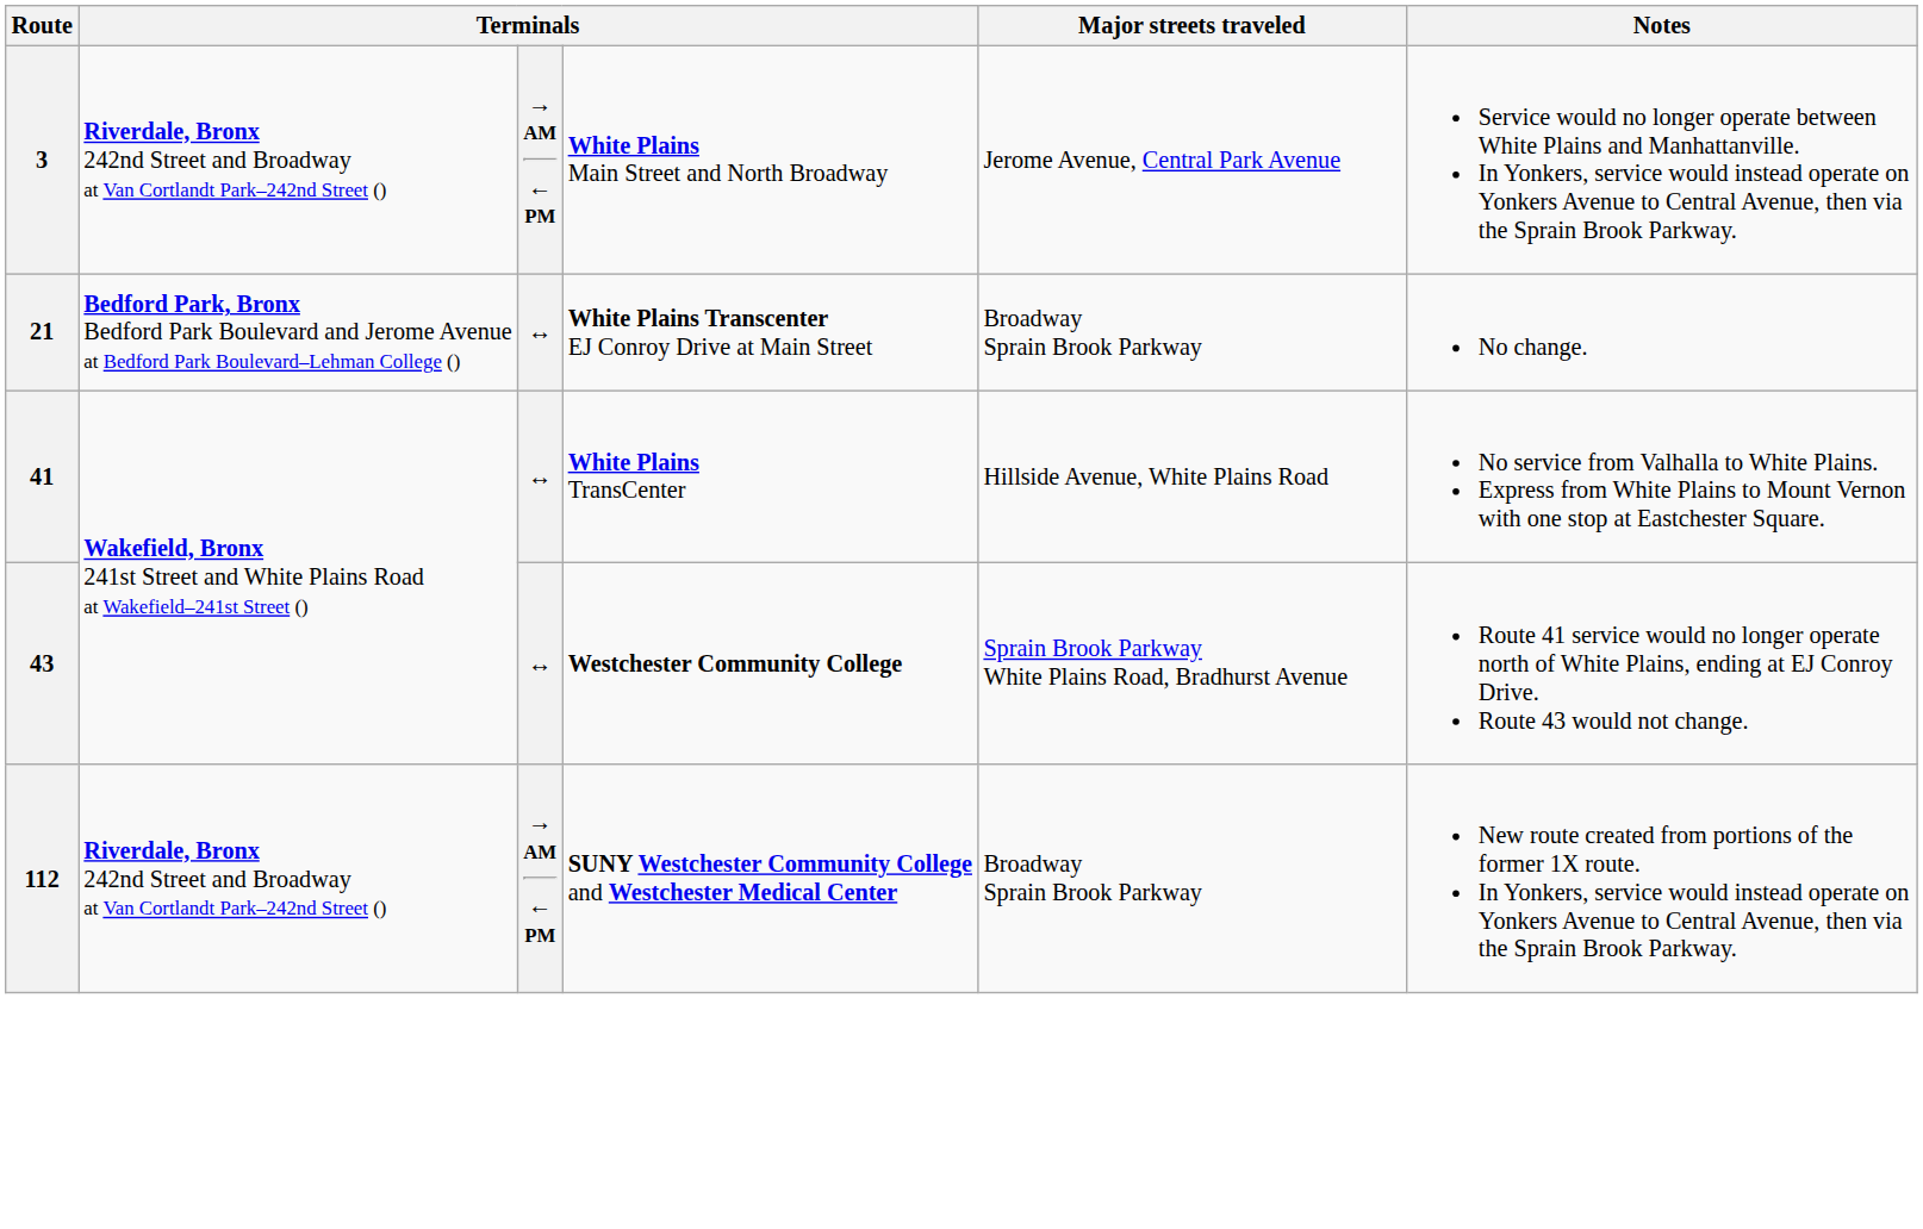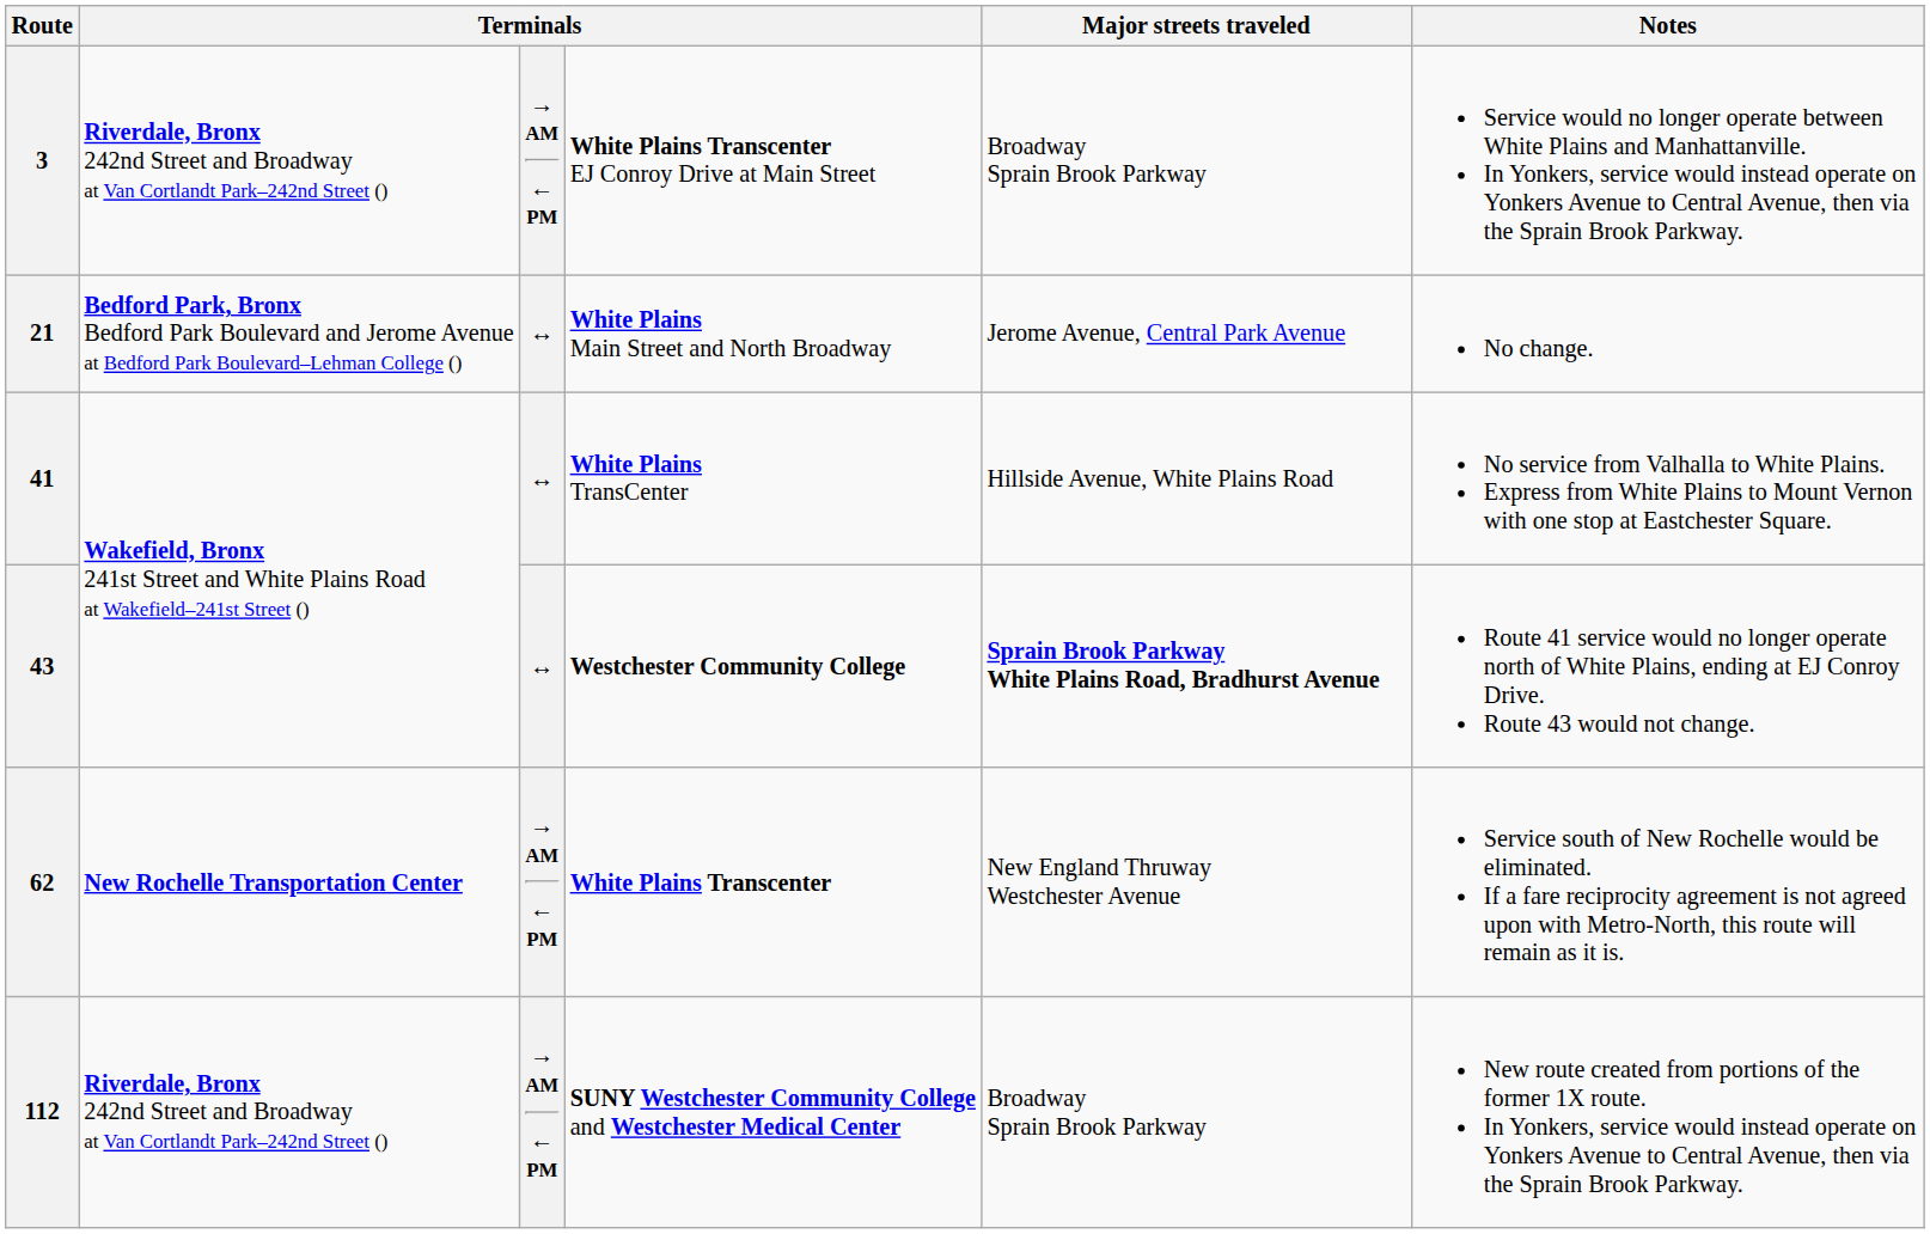3 | column 4: White Plains Main Street and North Broadway -> White Plains Transcenter EJ Conroy Drive at Main Street
3 | Major streets traveled: Jerome Avenue, Central Park Avenue -> Broadway Sprain Brook Parkway
21 | column 4: White Plains Transcenter EJ Conroy Drive at Main Street -> White Plains Main Street and North Broadway
21 | Major streets traveled: Broadway Sprain Brook Parkway -> Jerome Avenue, Central Park Avenue
43 | Major streets traveled: normal -> bold
+ row: 62 | New Rochelle Transportation Center | → AM ← PM | White Plains Transcenter | New England Thruway Westchester Avenue | Service south of New Rochelle would be eliminated. If a fare reciprocity agreement is not agreed upon with Metro-North, this route will remain as it is.
